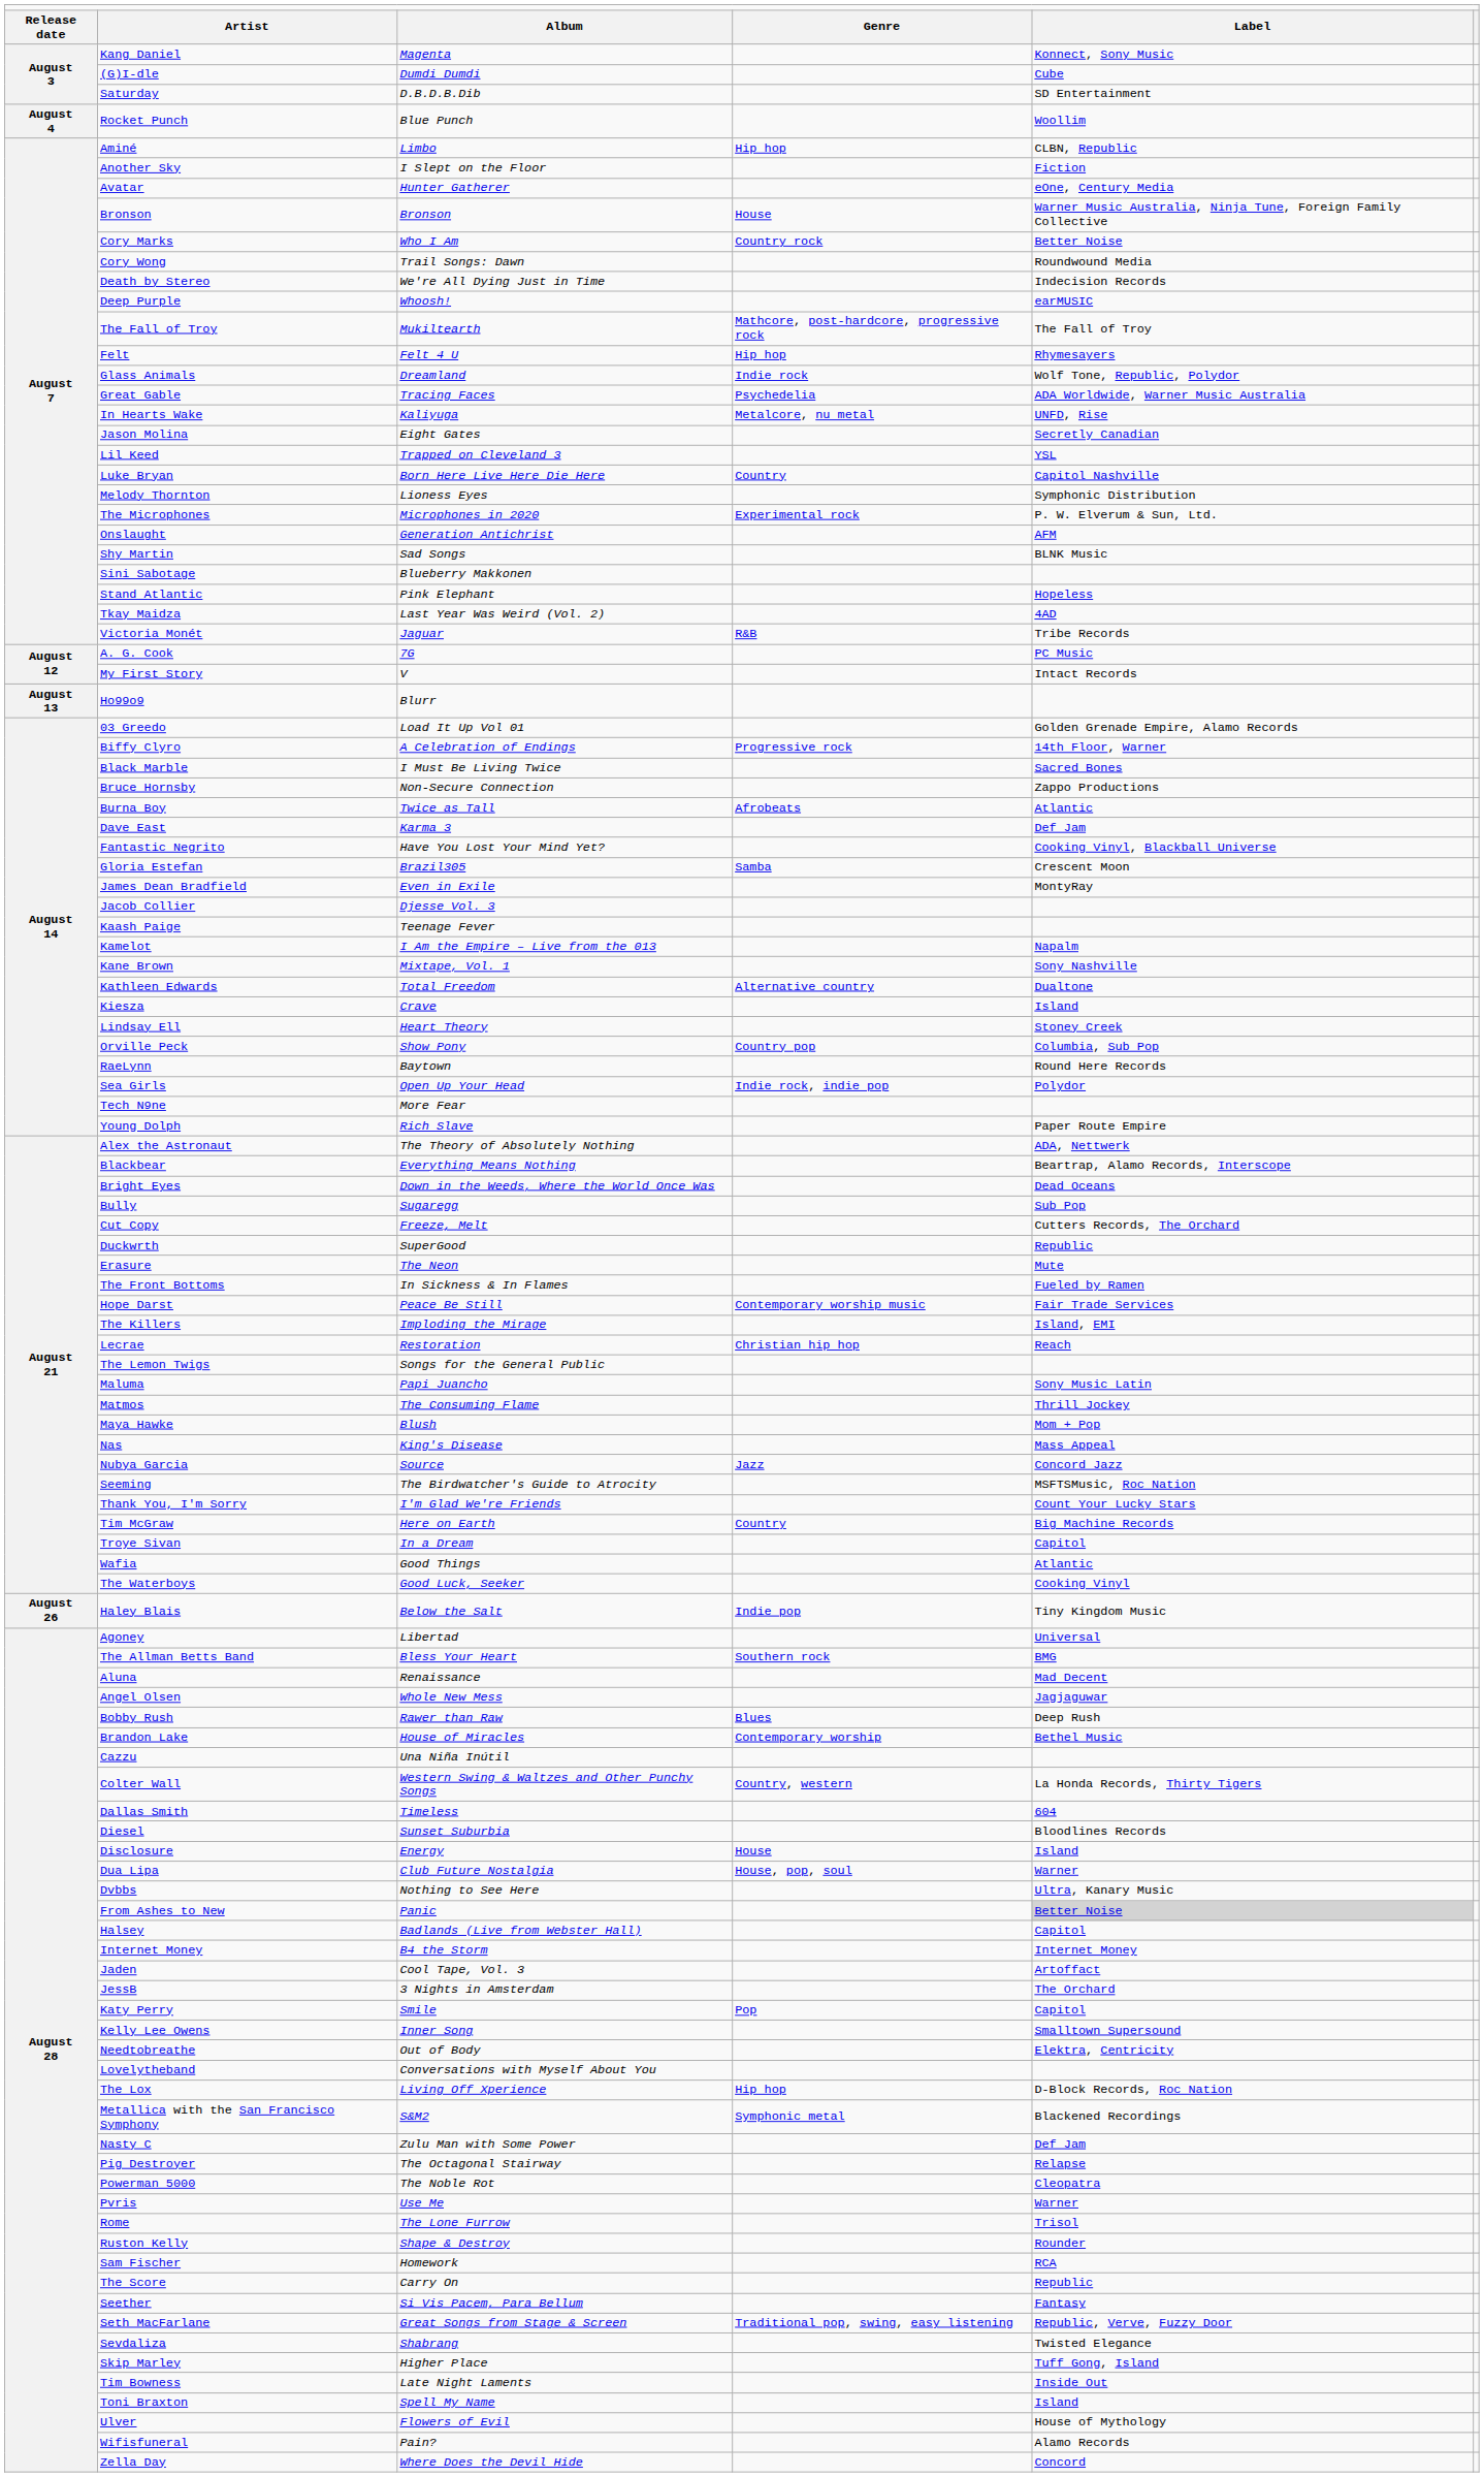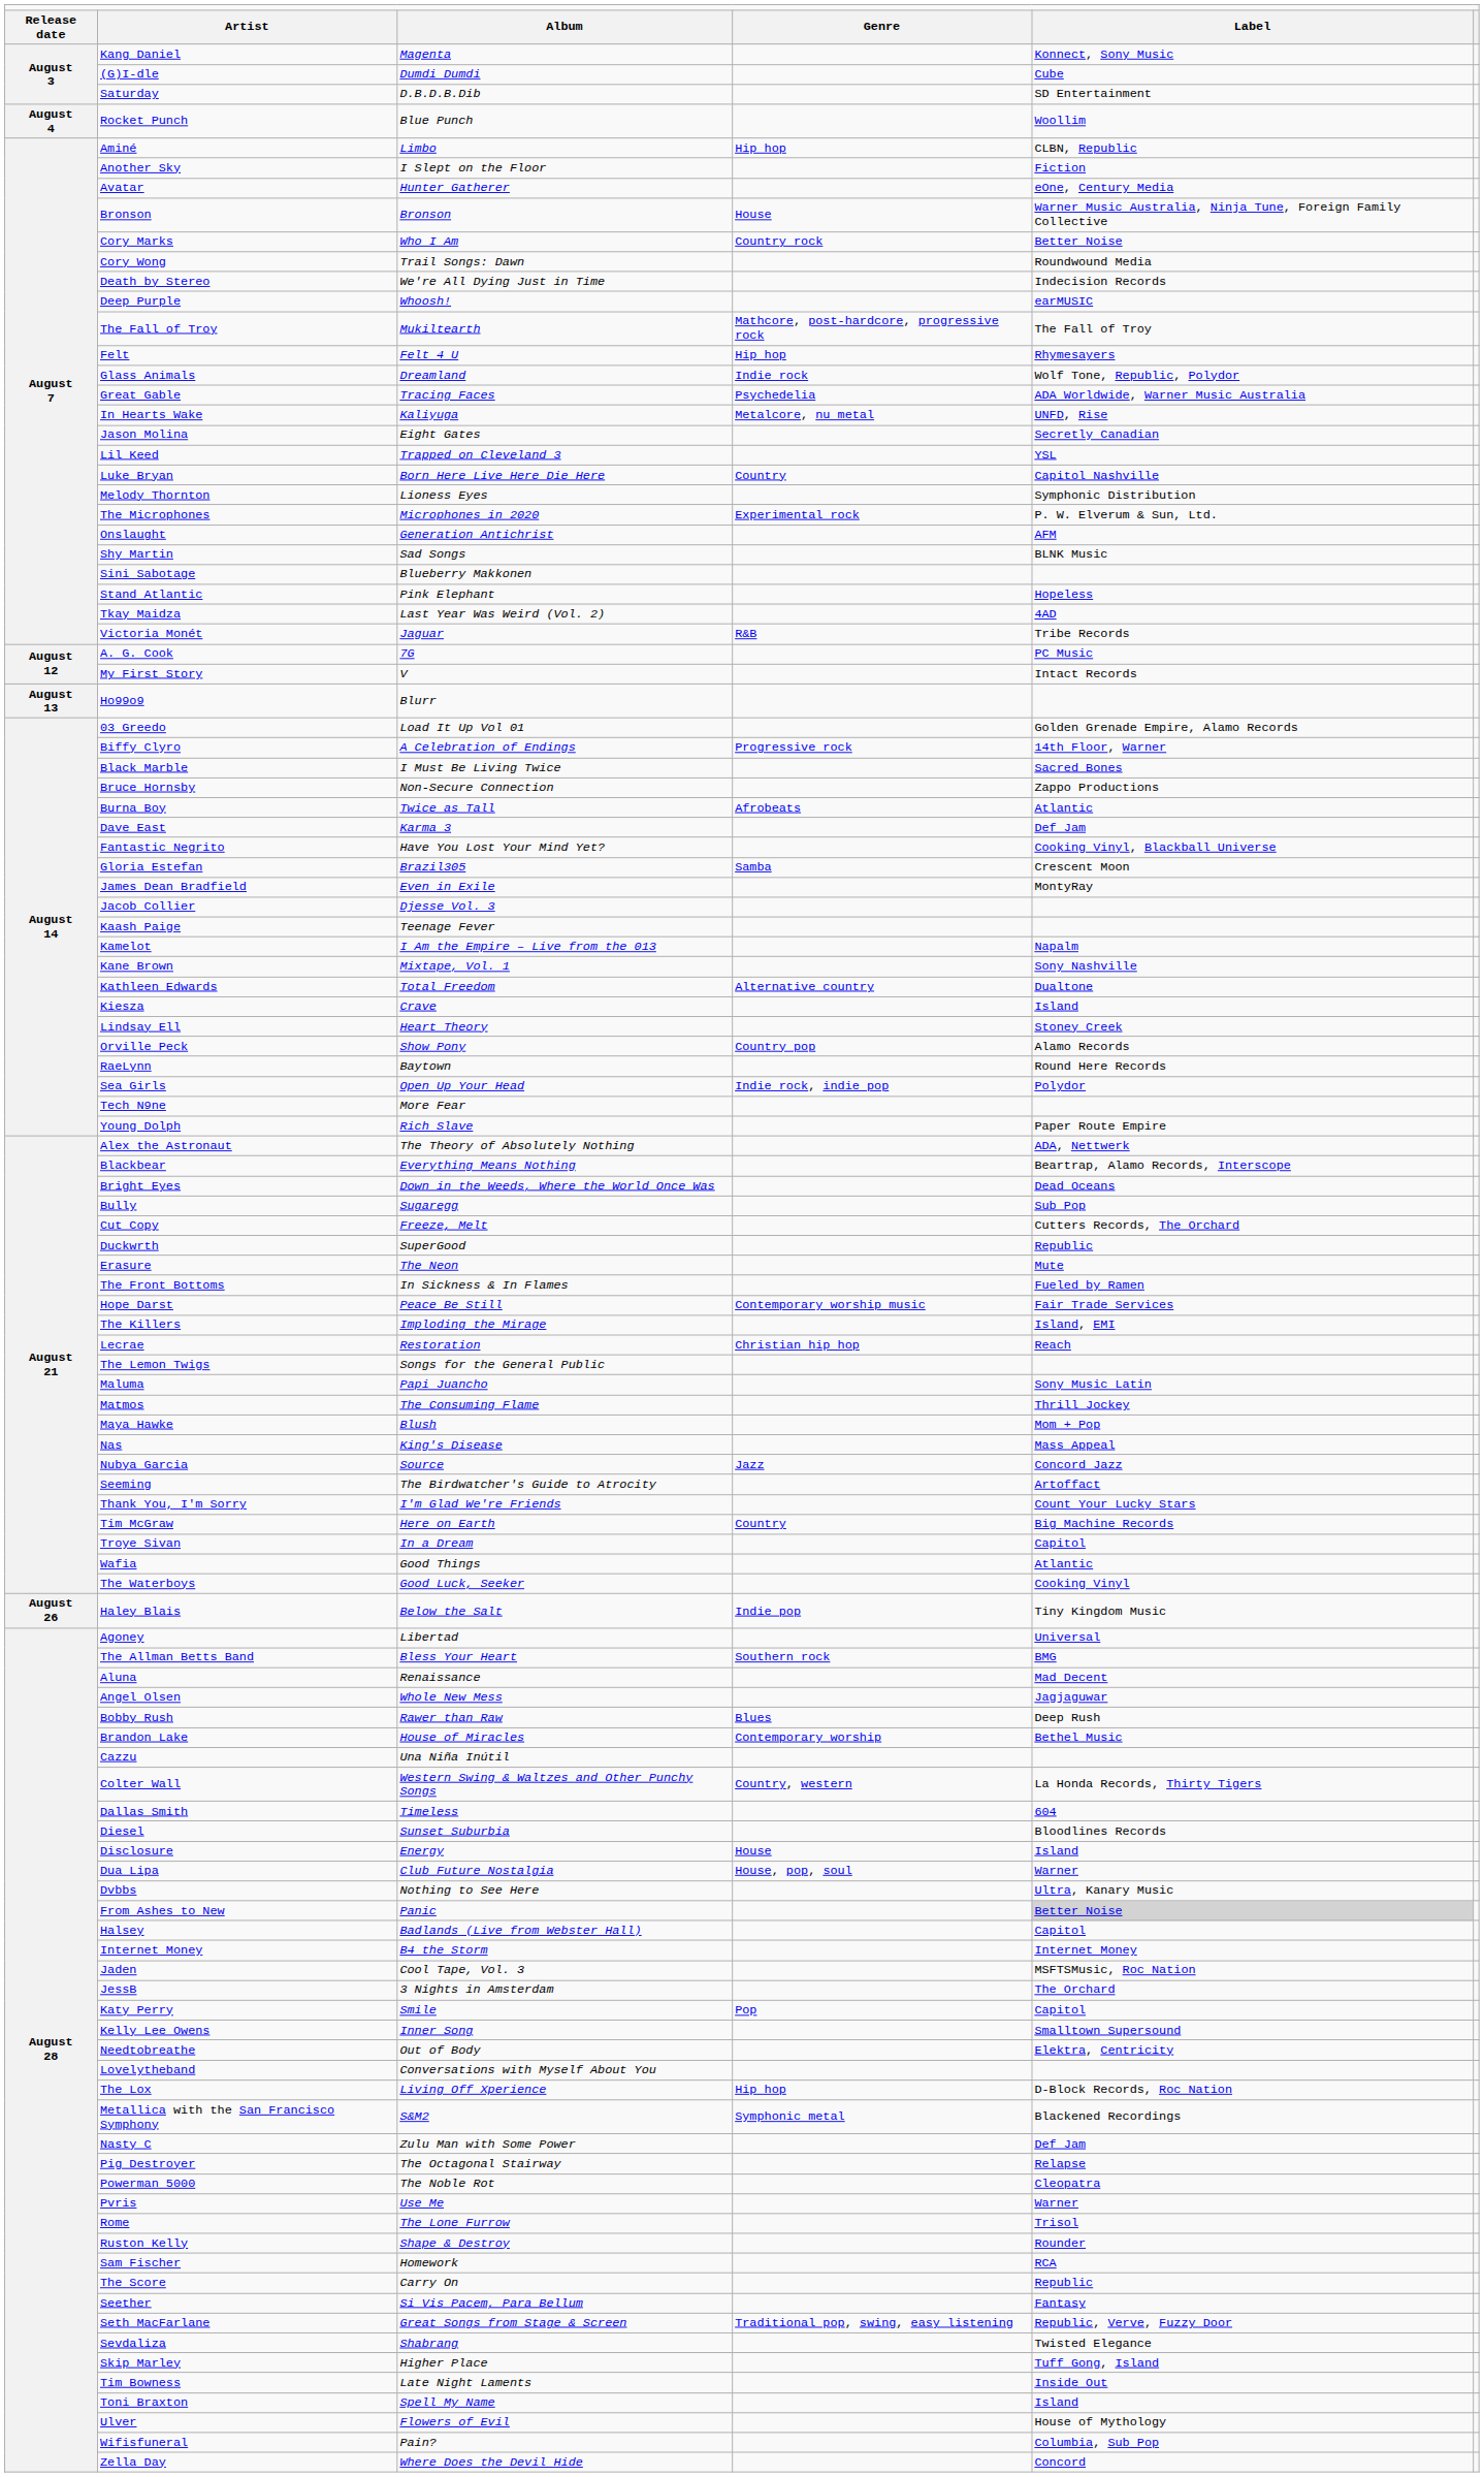Orville Peck | column 5: Columbia, Sub Pop -> Alamo Records
Seeming | column 5: MSFTSMusic, Roc Nation -> Artoffact
Jaden | column 5: Artoffact -> MSFTSMusic, Roc Nation
Wifisfuneral | column 5: Alamo Records -> Columbia, Sub Pop
